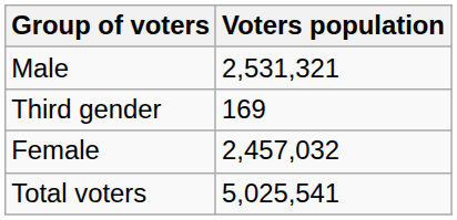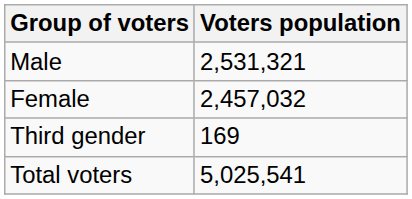rows swapped: Female <-> Third gender
